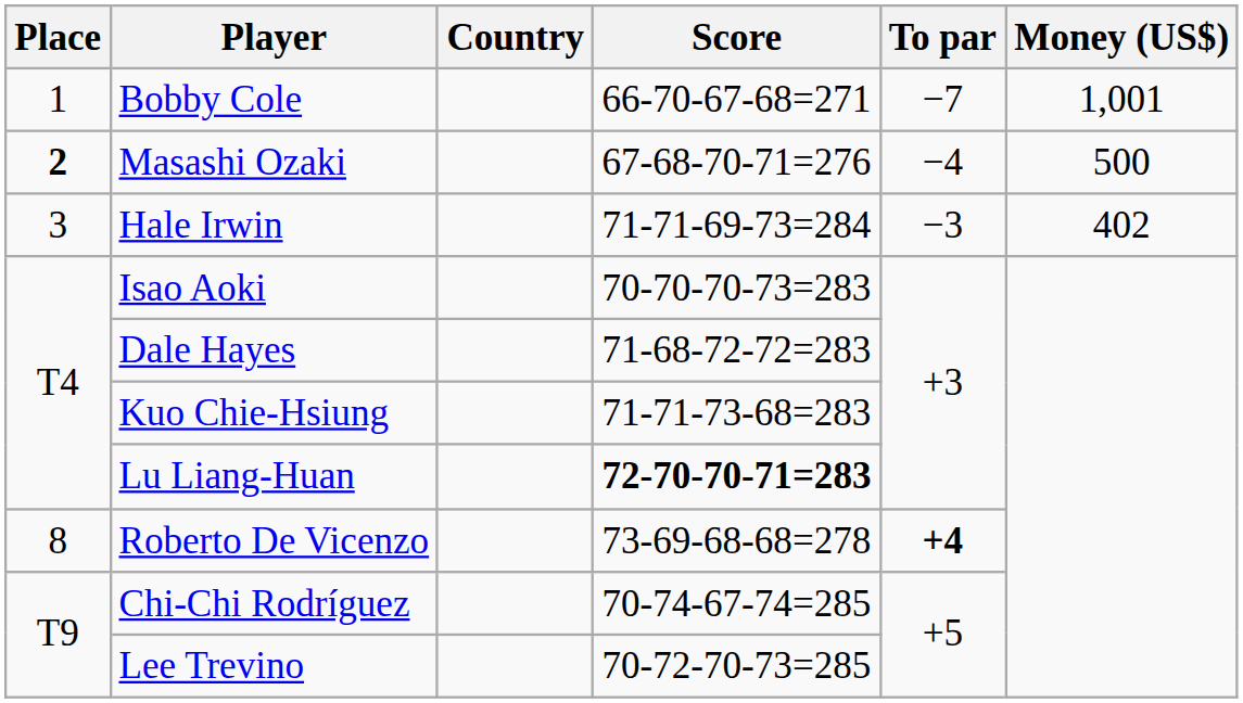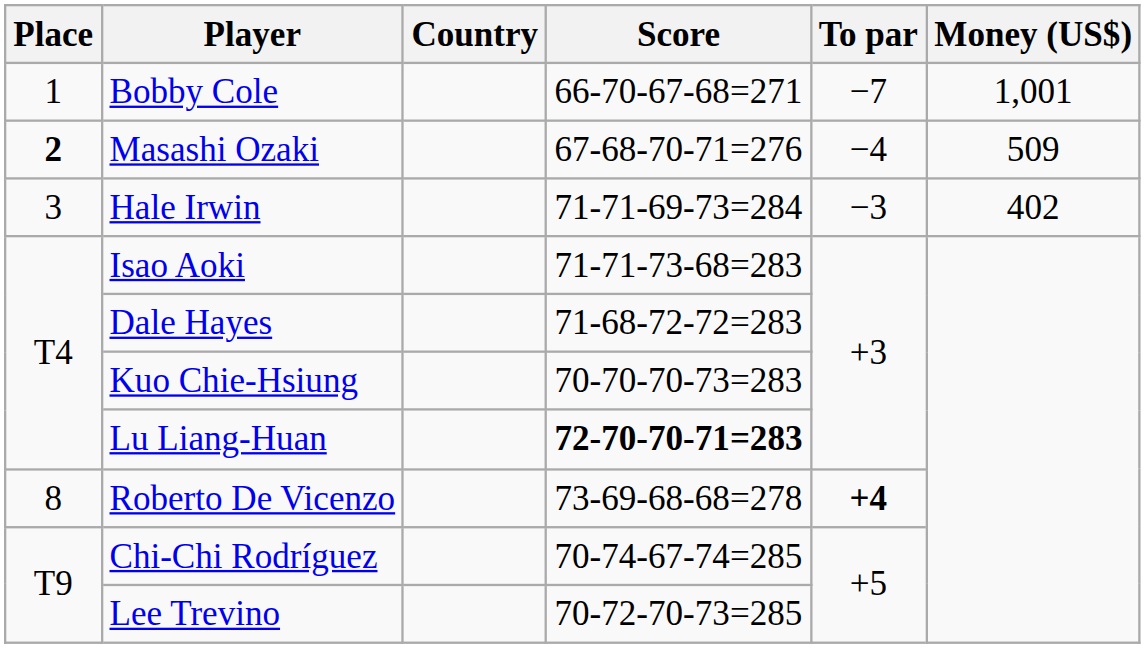Masashi Ozaki | Money (US$): 500 -> 509
Isao Aoki | Score: 70-70-70-73=283 -> 71-71-73-68=283
Kuo Chie-Hsiung | Score: 71-71-73-68=283 -> 70-70-70-73=283
